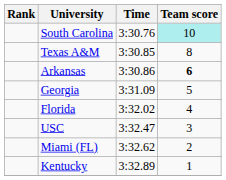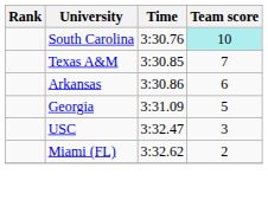Texas A&M | Team score: 8 -> 7
Arkansas | Team score: bold -> normal
- row: Florida | 3:32.02 | 4
- row: Kentucky | 3:32.89 | 1
